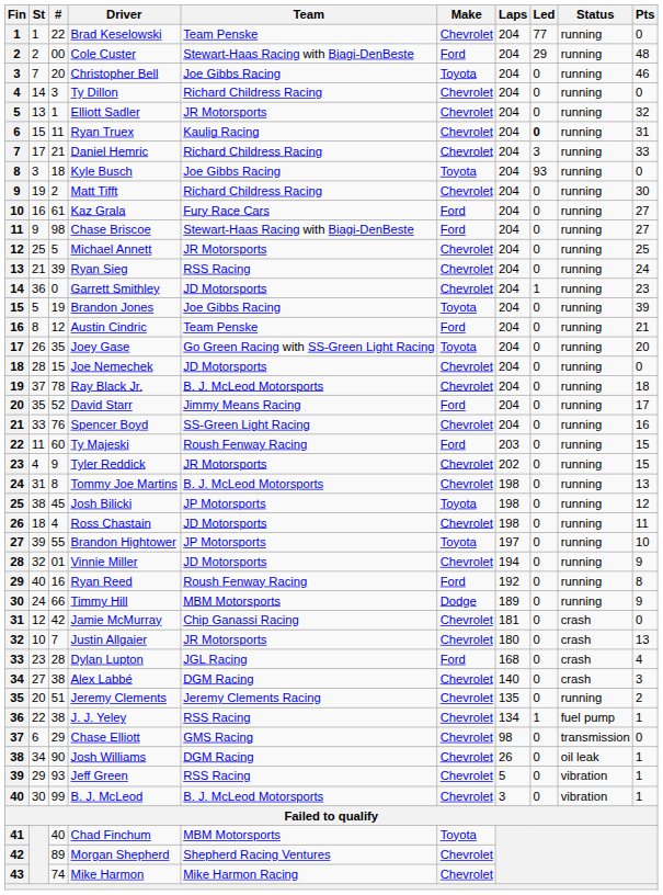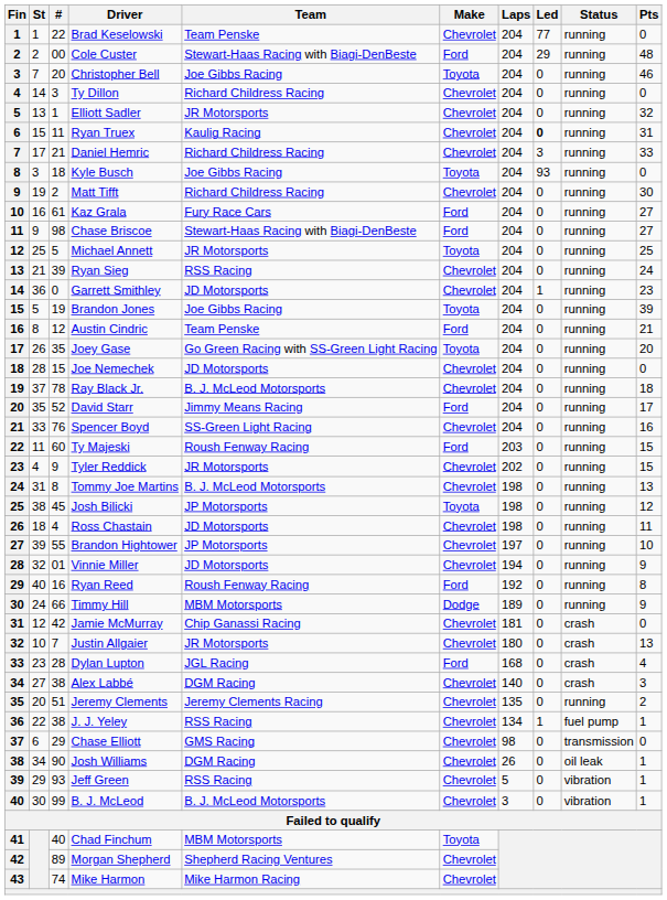Michael Annett | Make: Chevrolet -> Toyota
Brandon Hightower | Make: Toyota -> Chevrolet
